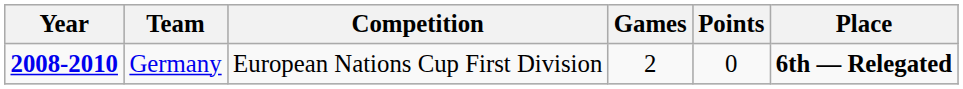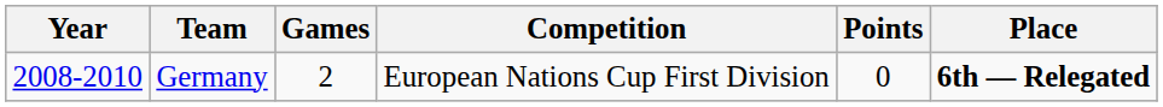columns swapped: Competition <-> Games
Germany | Year: bold -> normal
